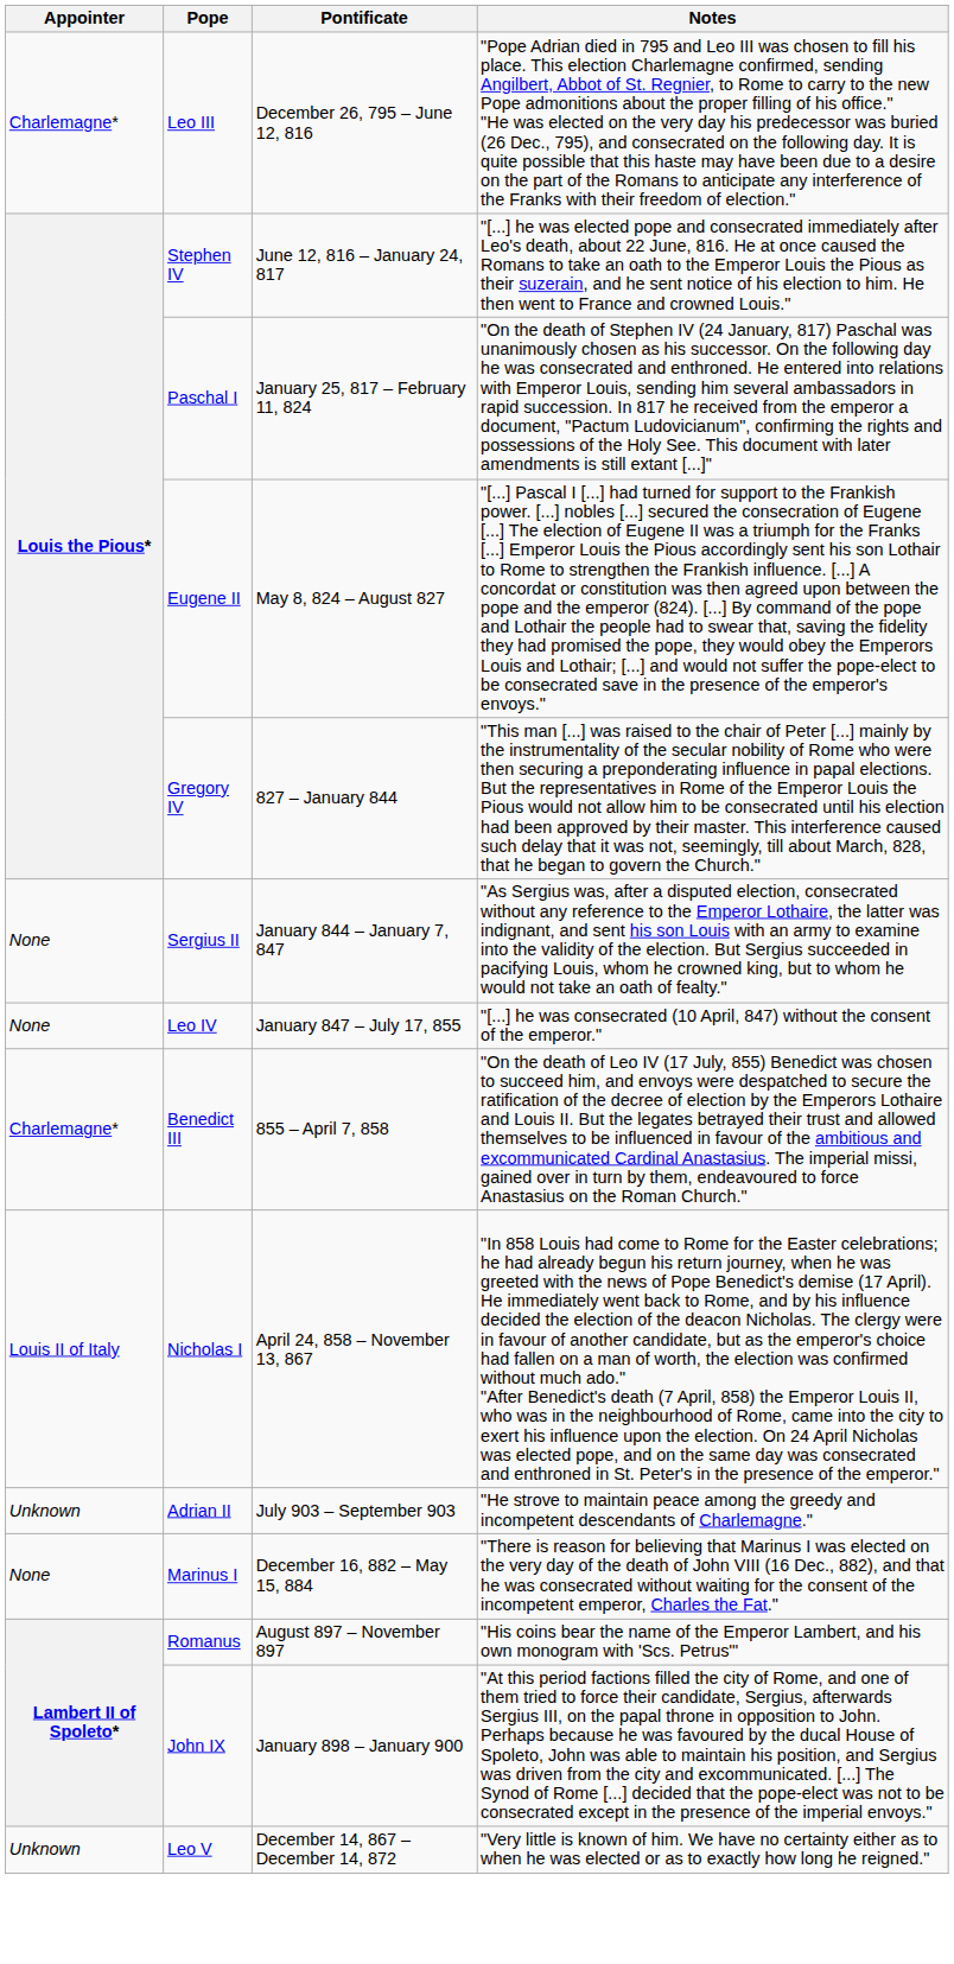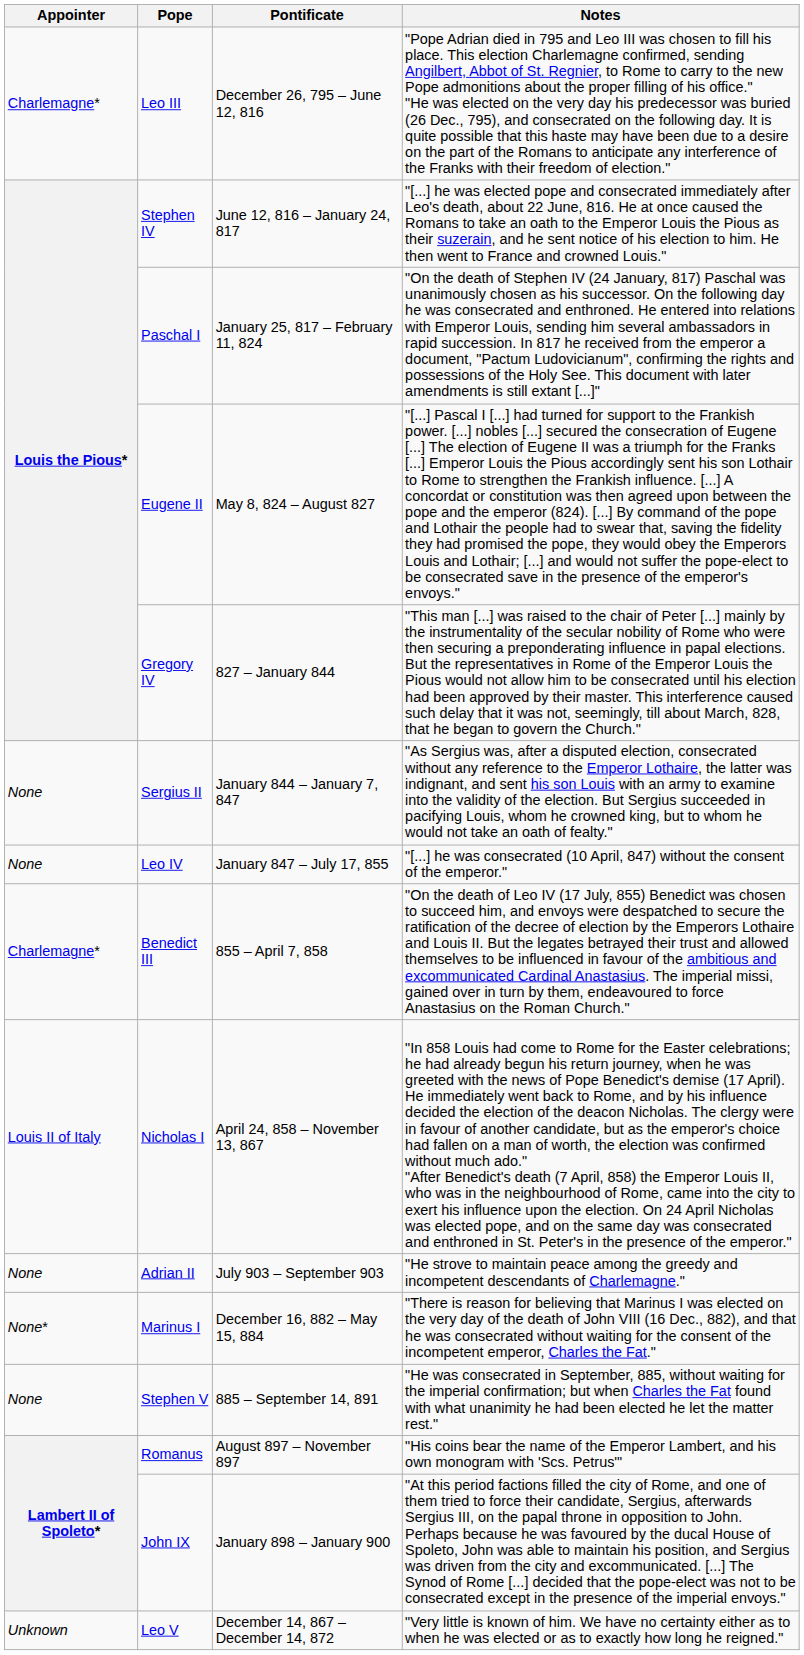Adrian II | Appointer: Unknown -> None
Marinus I | Appointer: None -> None*
+ row: None | Stephen V | 885 – September 14, 891 | "He was consecrated in September, 885, without waiting for the imperial confirmation; but when Charles the Fat found with what unanimity he had been elected he let the matter rest."
